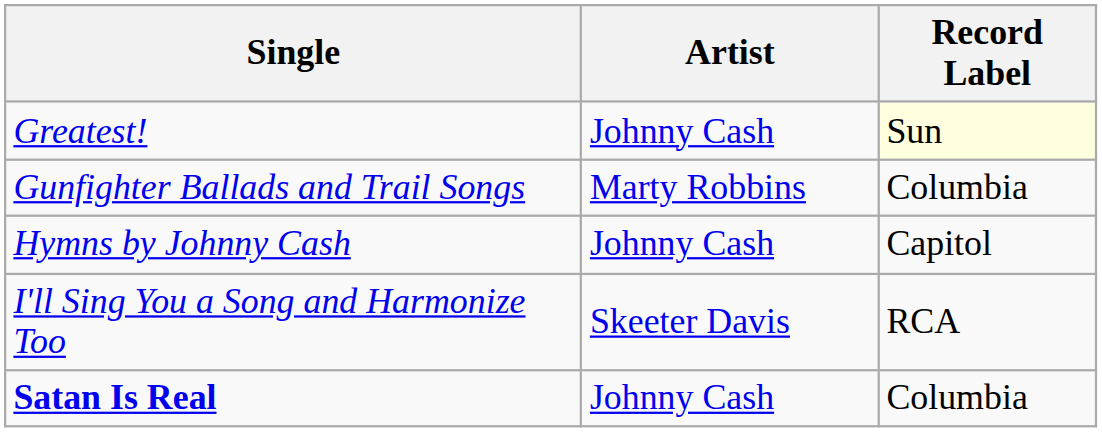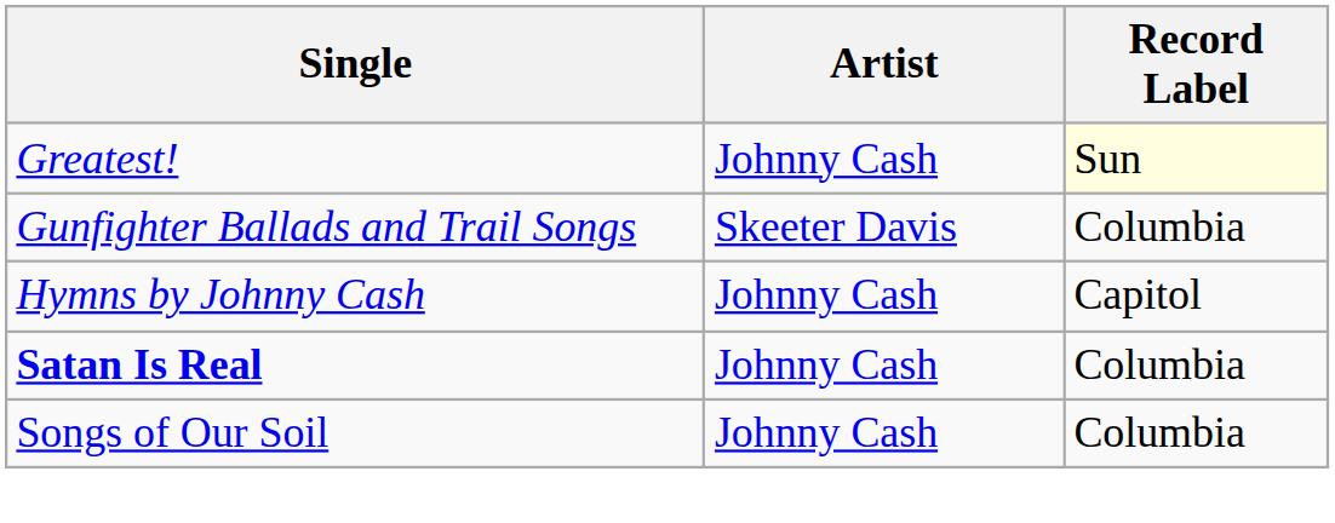Gunfighter Ballads and Trail Songs | Artist: Marty Robbins -> Skeeter Davis
- row: I'll Sing You a Song and Harmonize Too | Skeeter Davis | RCA
+ row: Songs of Our Soil | Johnny Cash | Columbia
